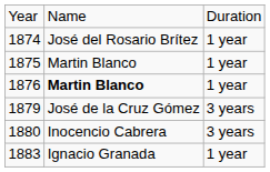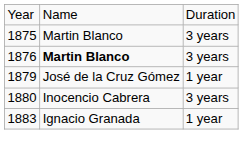- row: 1874 | José del Rosario Brítez | 1 year
1875 | column 3: 1 year -> 3 years
1876 | column 3: 1 year -> 3 years
1879 | column 3: 3 years -> 1 year
